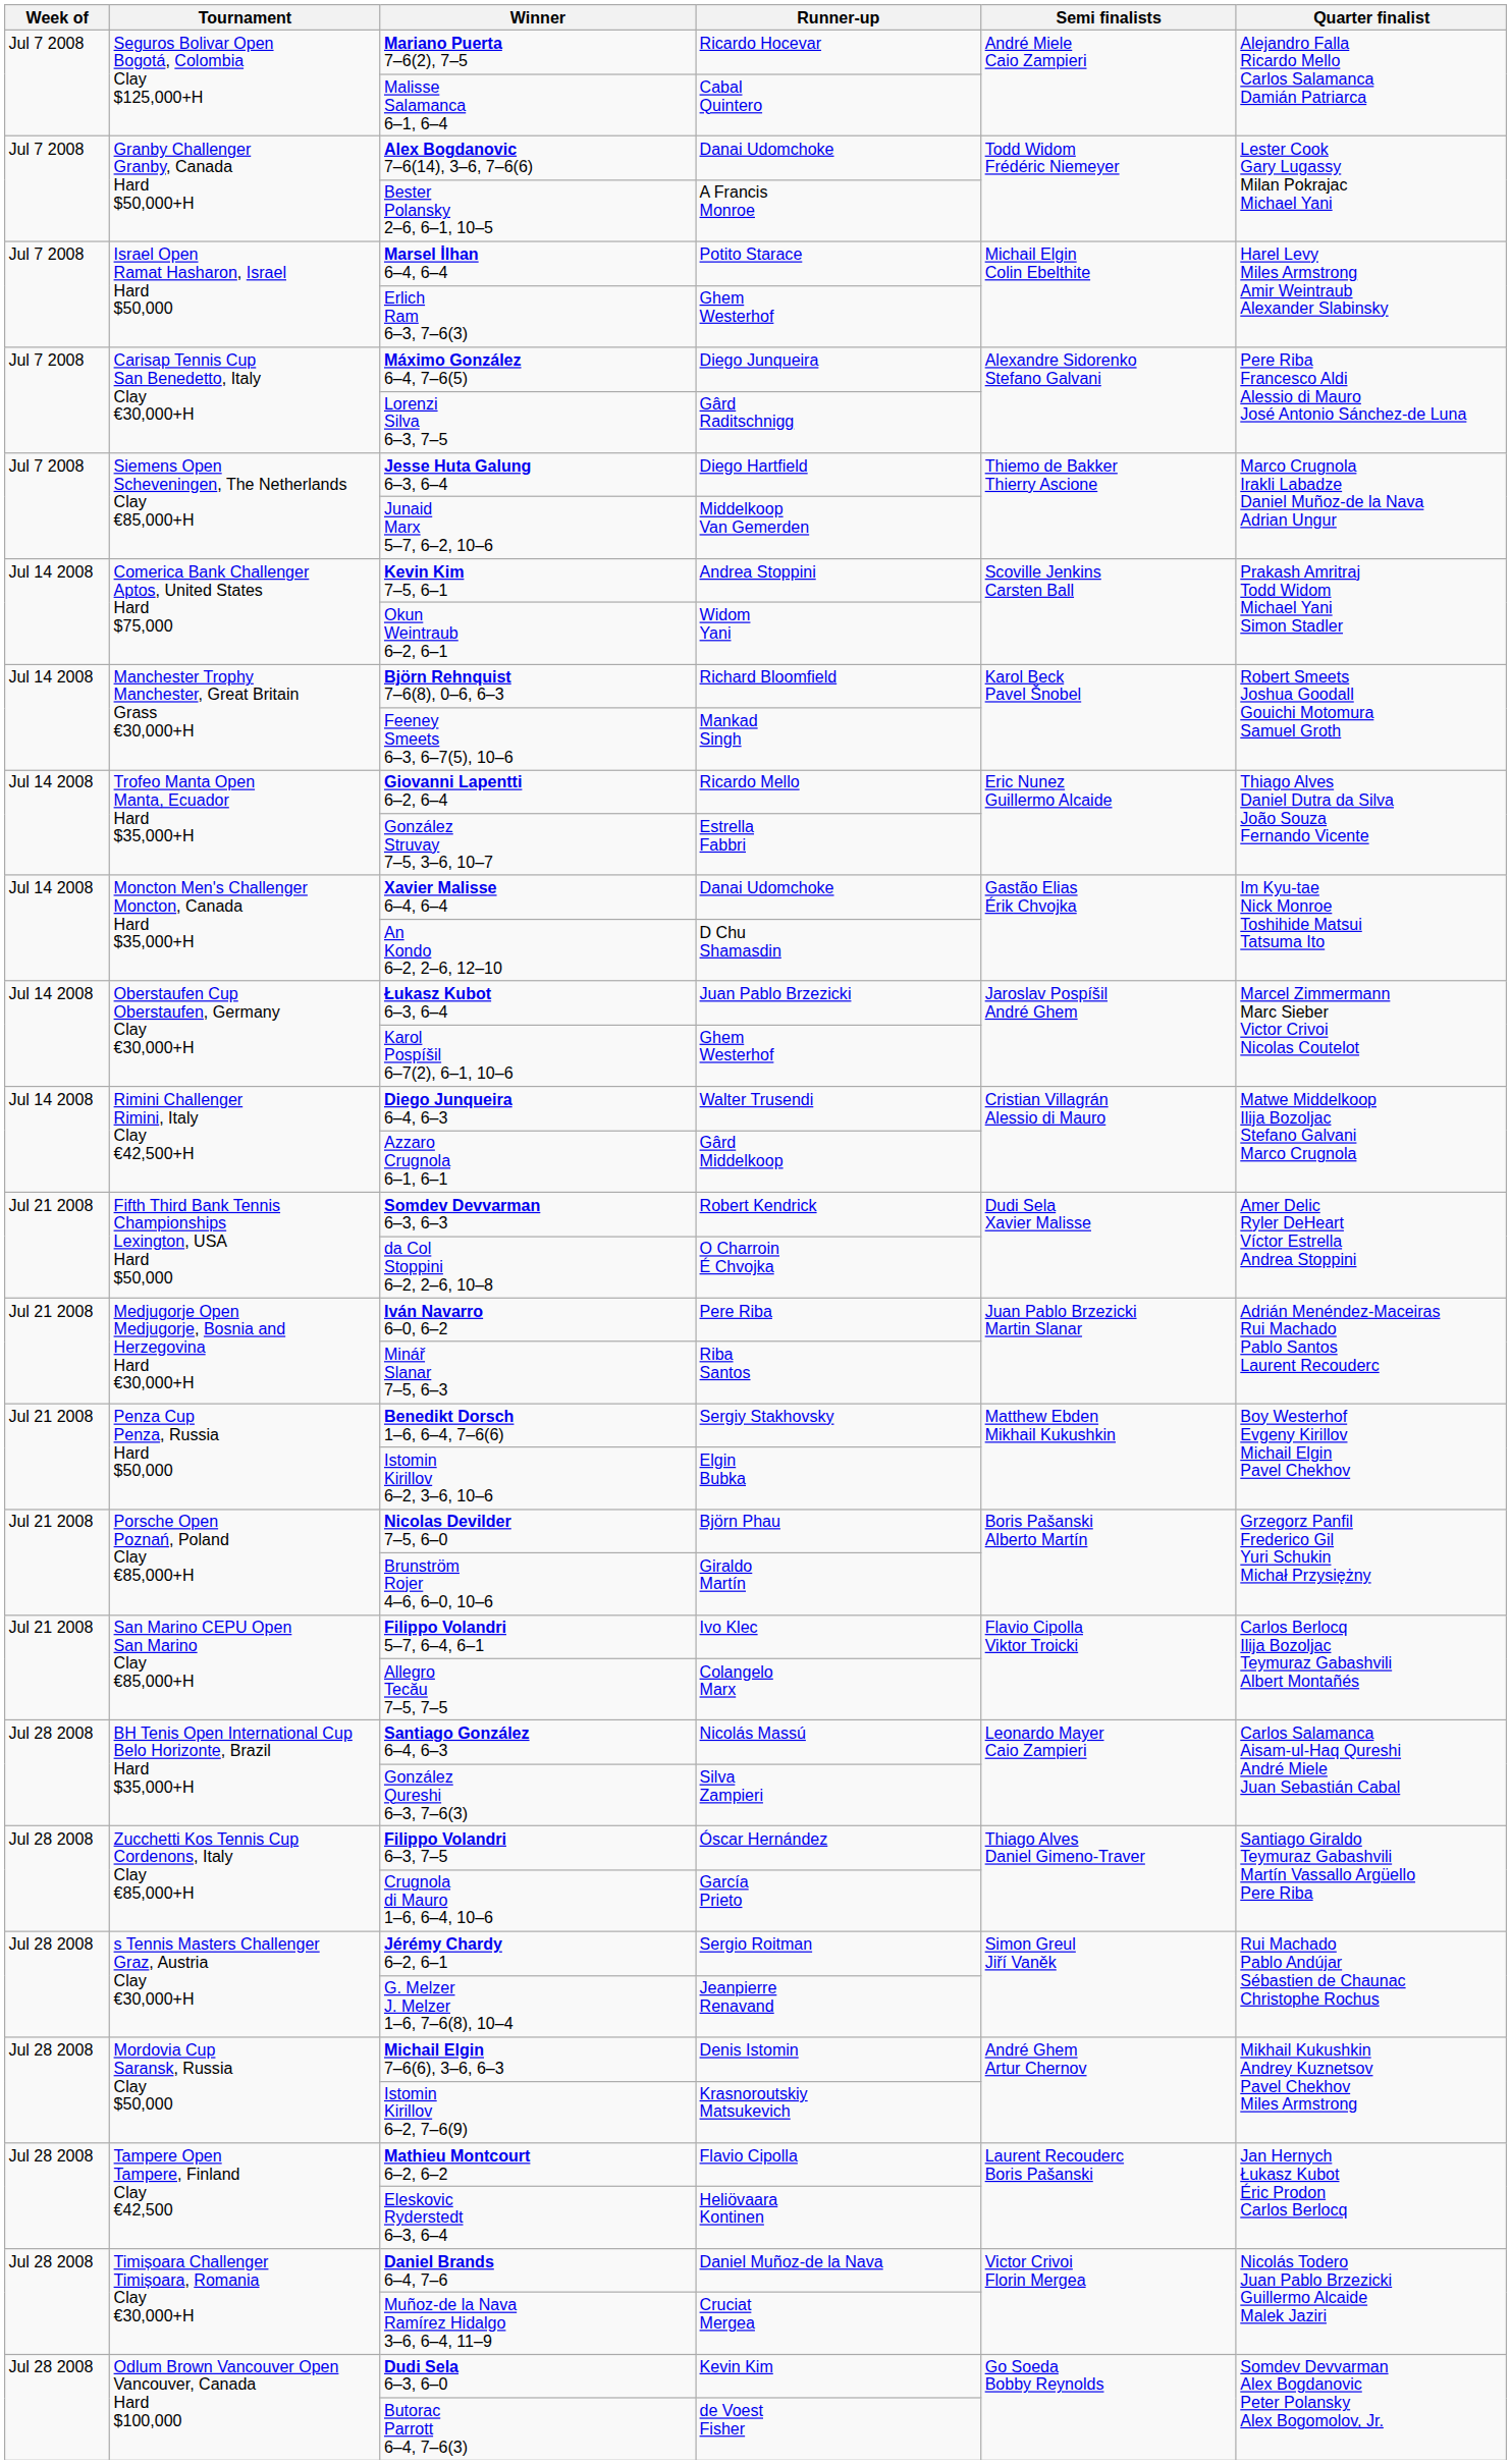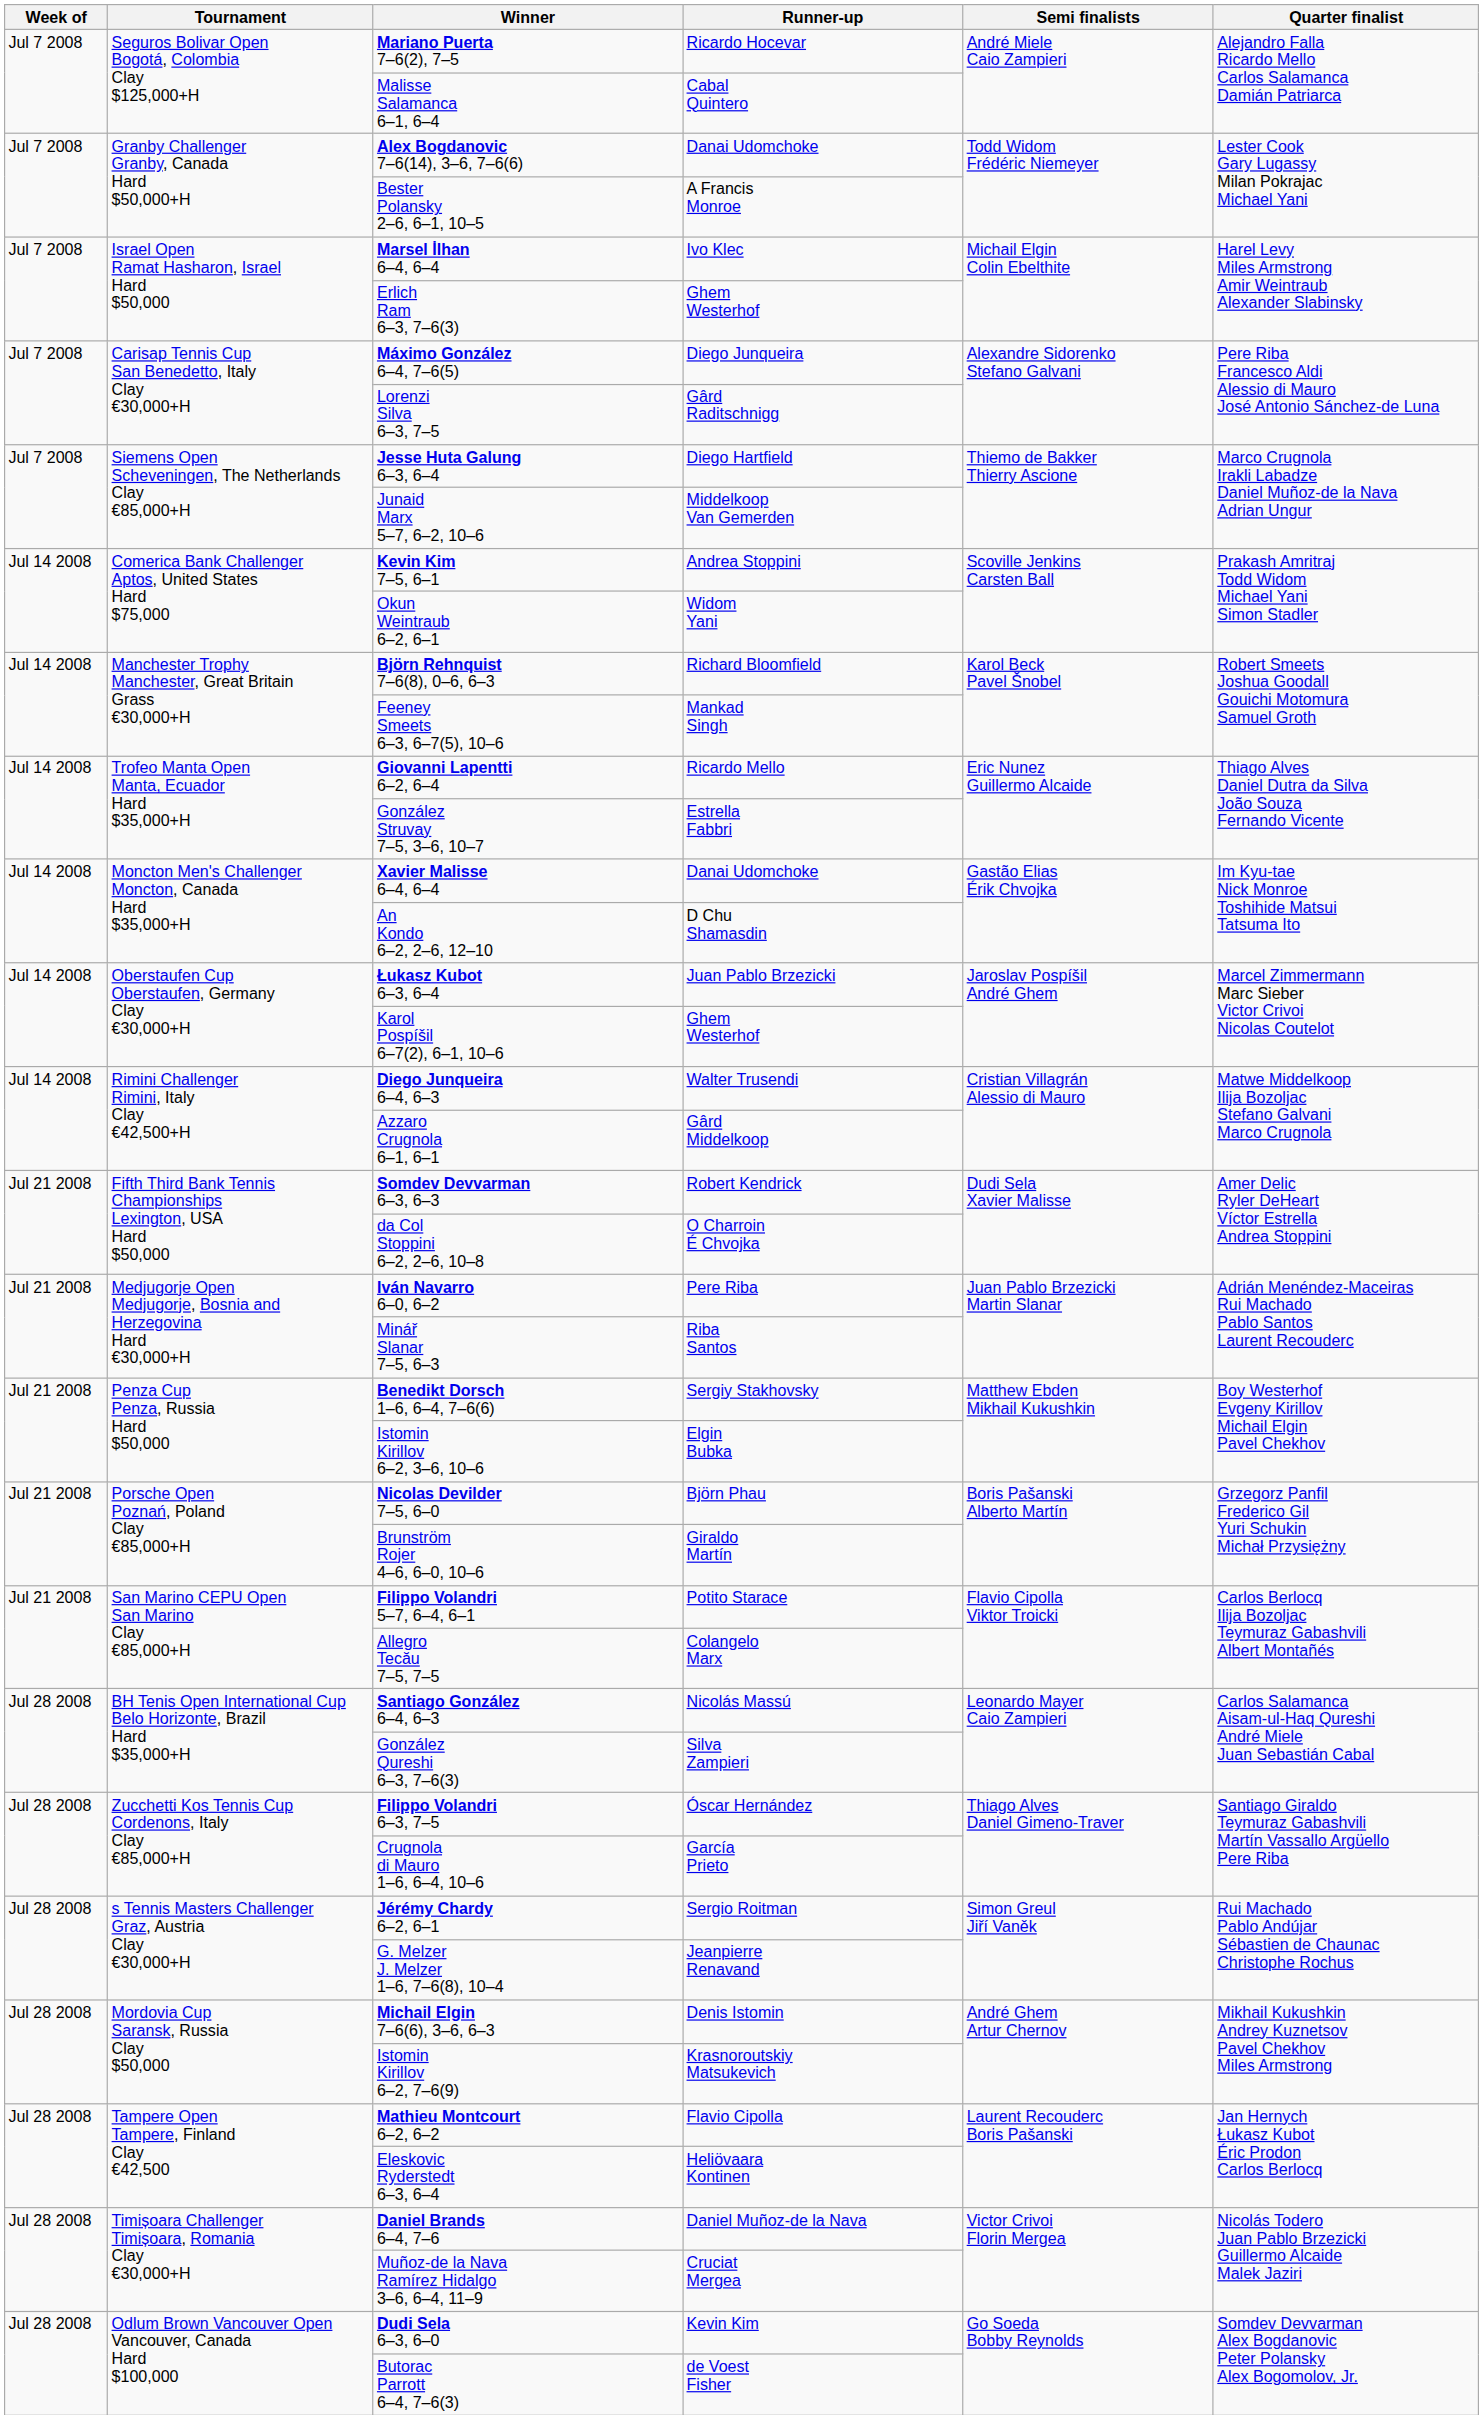Marsel İlhan 6–4, 6–4 | Runner-up: Potito Starace -> Ivo Klec
Filippo Volandri 5–7, 6–4, 6–1 | Runner-up: Ivo Klec -> Potito Starace
